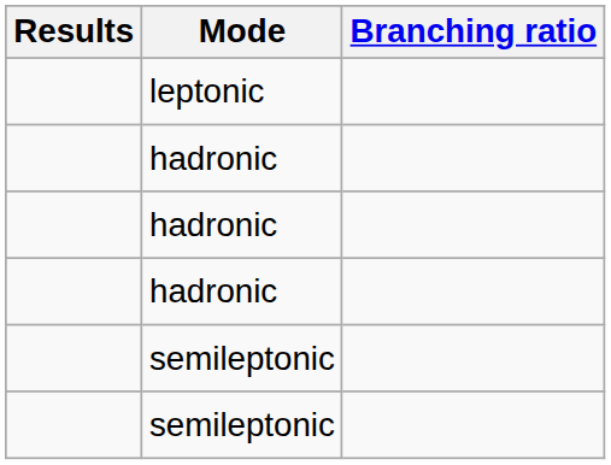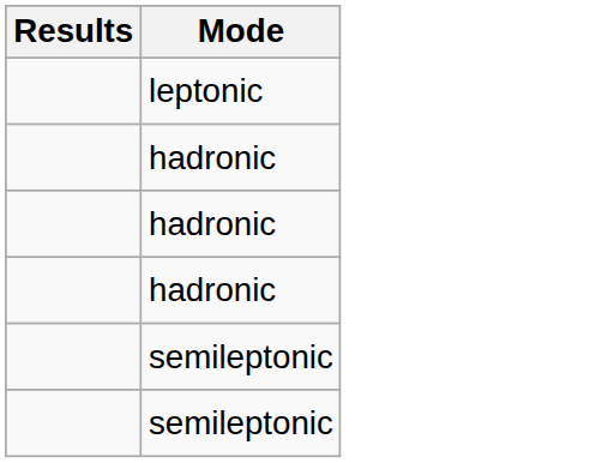- column: Branching ratio
